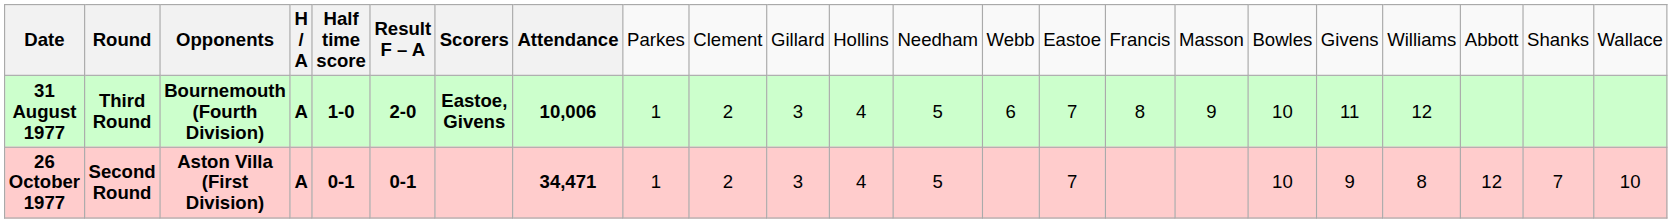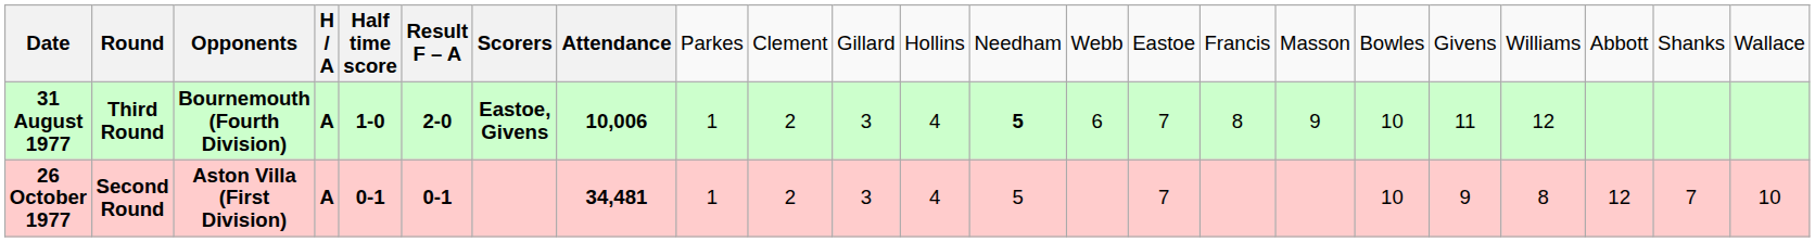31 August 1977 | column 13: normal -> bold
26 October 1977 | column 8: 34,471 -> 34,481
